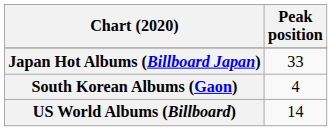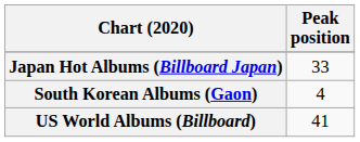US World Albums (Billboard) | Peak position: 14 -> 41
